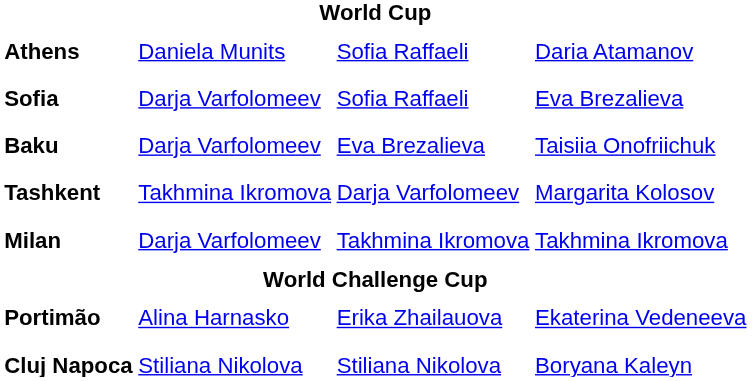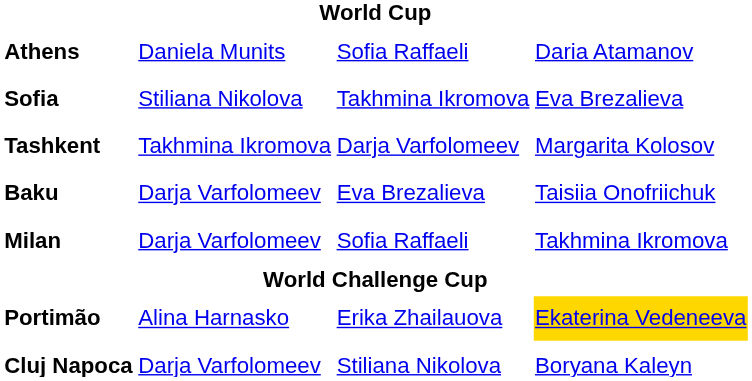Sofia | column 2: Darja Varfolomeev -> Stiliana Nikolova
Sofia | column 3: Sofia Raffaeli -> Takhmina Ikromova
rows swapped: Baku <-> Tashkent
Milan | column 3: Takhmina Ikromova -> Sofia Raffaeli
Portimão | column 4: no background -> gold background
Cluj Napoca | column 2: Stiliana Nikolova -> Darja Varfolomeev
